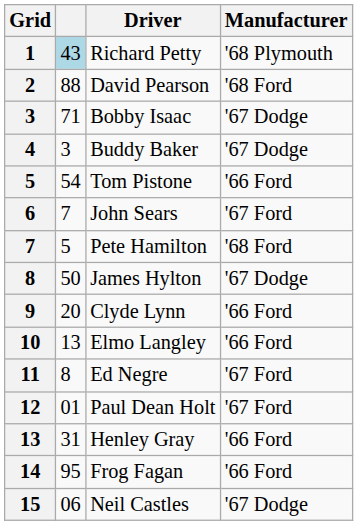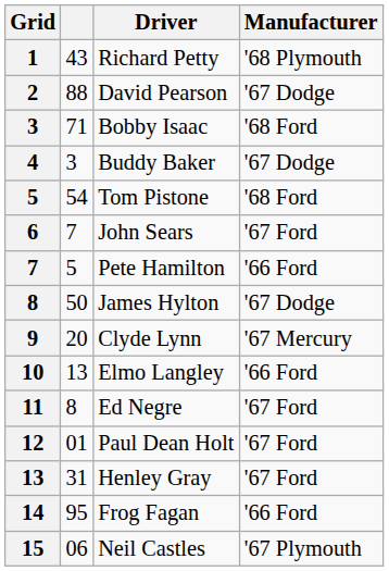Richard Petty | column 2: lightblue background -> no background
David Pearson | Manufacturer: '68 Ford -> '67 Dodge
Bobby Isaac | Manufacturer: '67 Dodge -> '68 Ford
Tom Pistone | Manufacturer: '66 Ford -> '68 Ford
Pete Hamilton | Manufacturer: '68 Ford -> '66 Ford
Clyde Lynn | Manufacturer: '66 Ford -> '67 Mercury
Henley Gray | Manufacturer: '66 Ford -> '67 Ford
Neil Castles | Manufacturer: '67 Dodge -> '67 Plymouth
